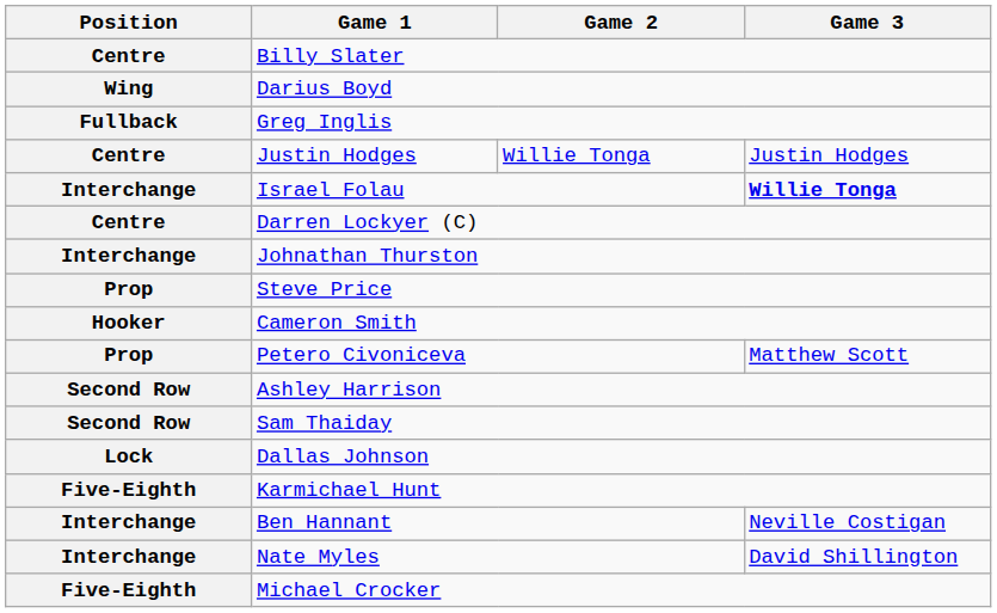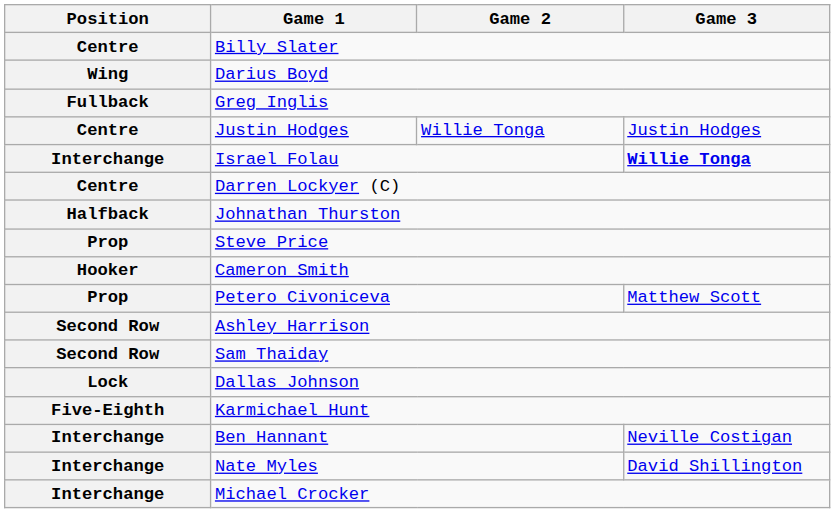Johnathan Thurston | Position: Interchange -> Halfback
Michael Crocker | Position: Five-Eighth -> Interchange
